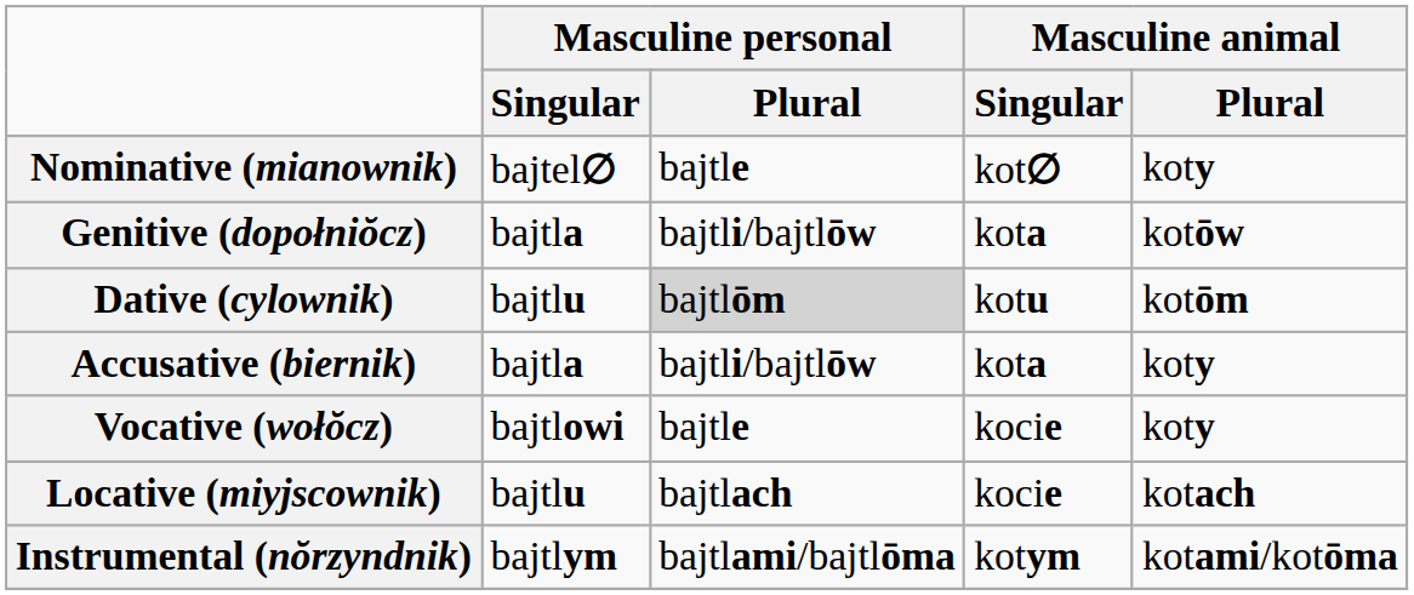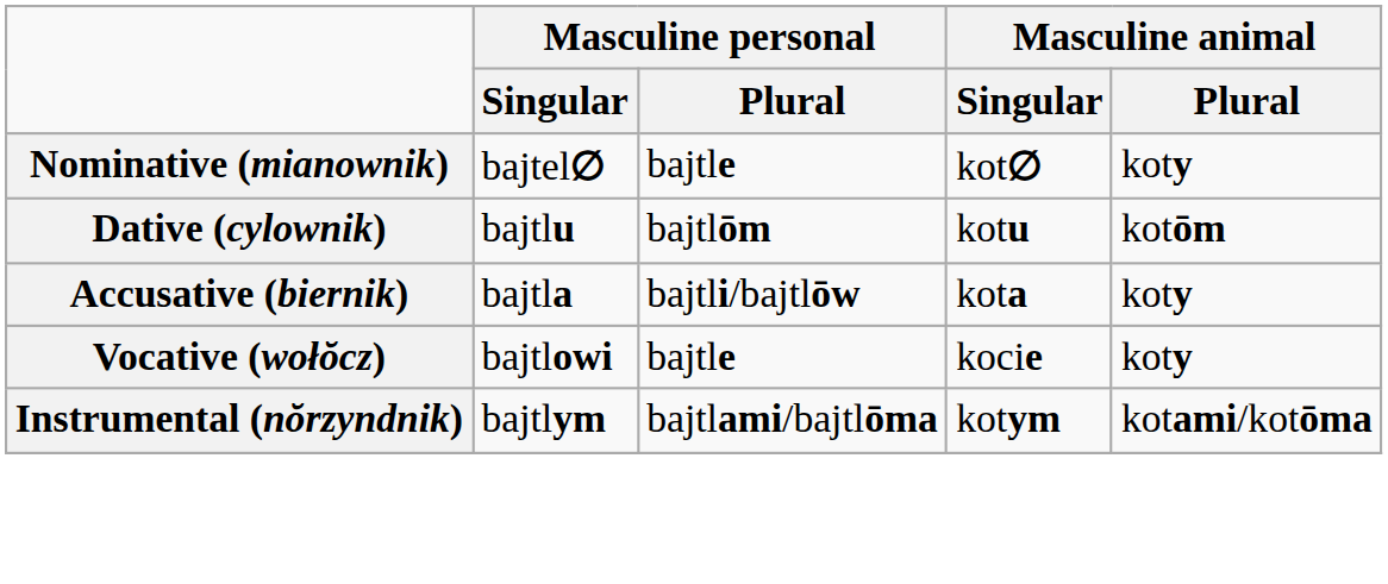- row: Genitive (dopołniŏcz) | bajtla | bajtli/bajtlōw | kota | kotōw
Dative (cylownik) | Masculine personal / Plural: lightgrey background -> no background
- row: Locative (miyjscownik) | bajtlu | bajtlach | kocie | kotach
